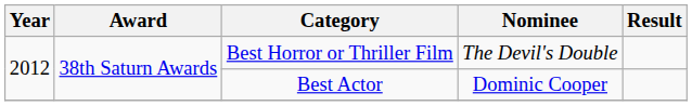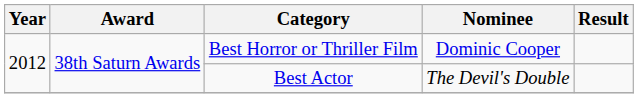Best Horror or Thriller Film | Nominee: The Devil's Double -> Dominic Cooper
Best Actor | Nominee: Dominic Cooper -> The Devil's Double
